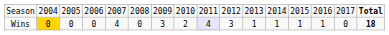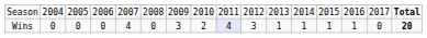Wins | column 2: gold background -> no background
Wins | column 16: 18 -> 20
